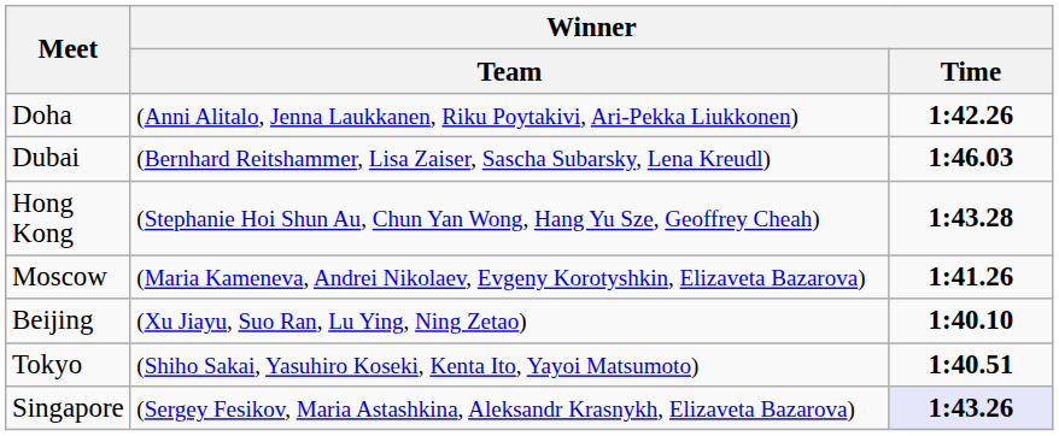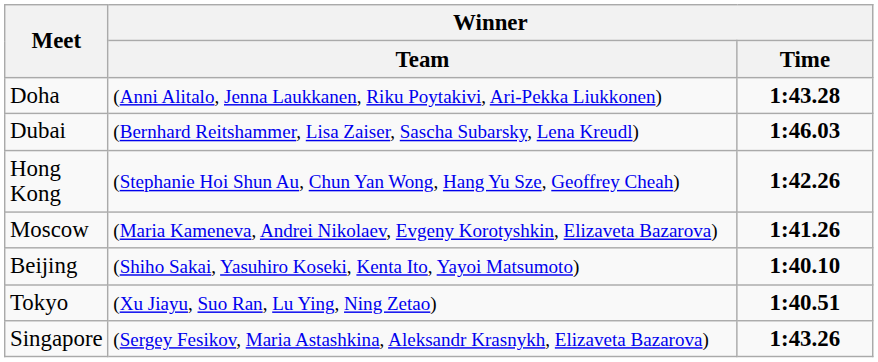Doha | Winner / Time: 1:42.26 -> 1:43.28
Hong Kong | Winner / Time: 1:43.28 -> 1:42.26
Beijing | Winner / Team: (Xu Jiayu, Suo Ran, Lu Ying, Ning Zetao) -> (Shiho Sakai, Yasuhiro Koseki, Kenta Ito, Yayoi Matsumoto)
Tokyo | Winner / Team: (Shiho Sakai, Yasuhiro Koseki, Kenta Ito, Yayoi Matsumoto) -> (Xu Jiayu, Suo Ran, Lu Ying, Ning Zetao)
Singapore | Winner / Time: lavender background -> no background
